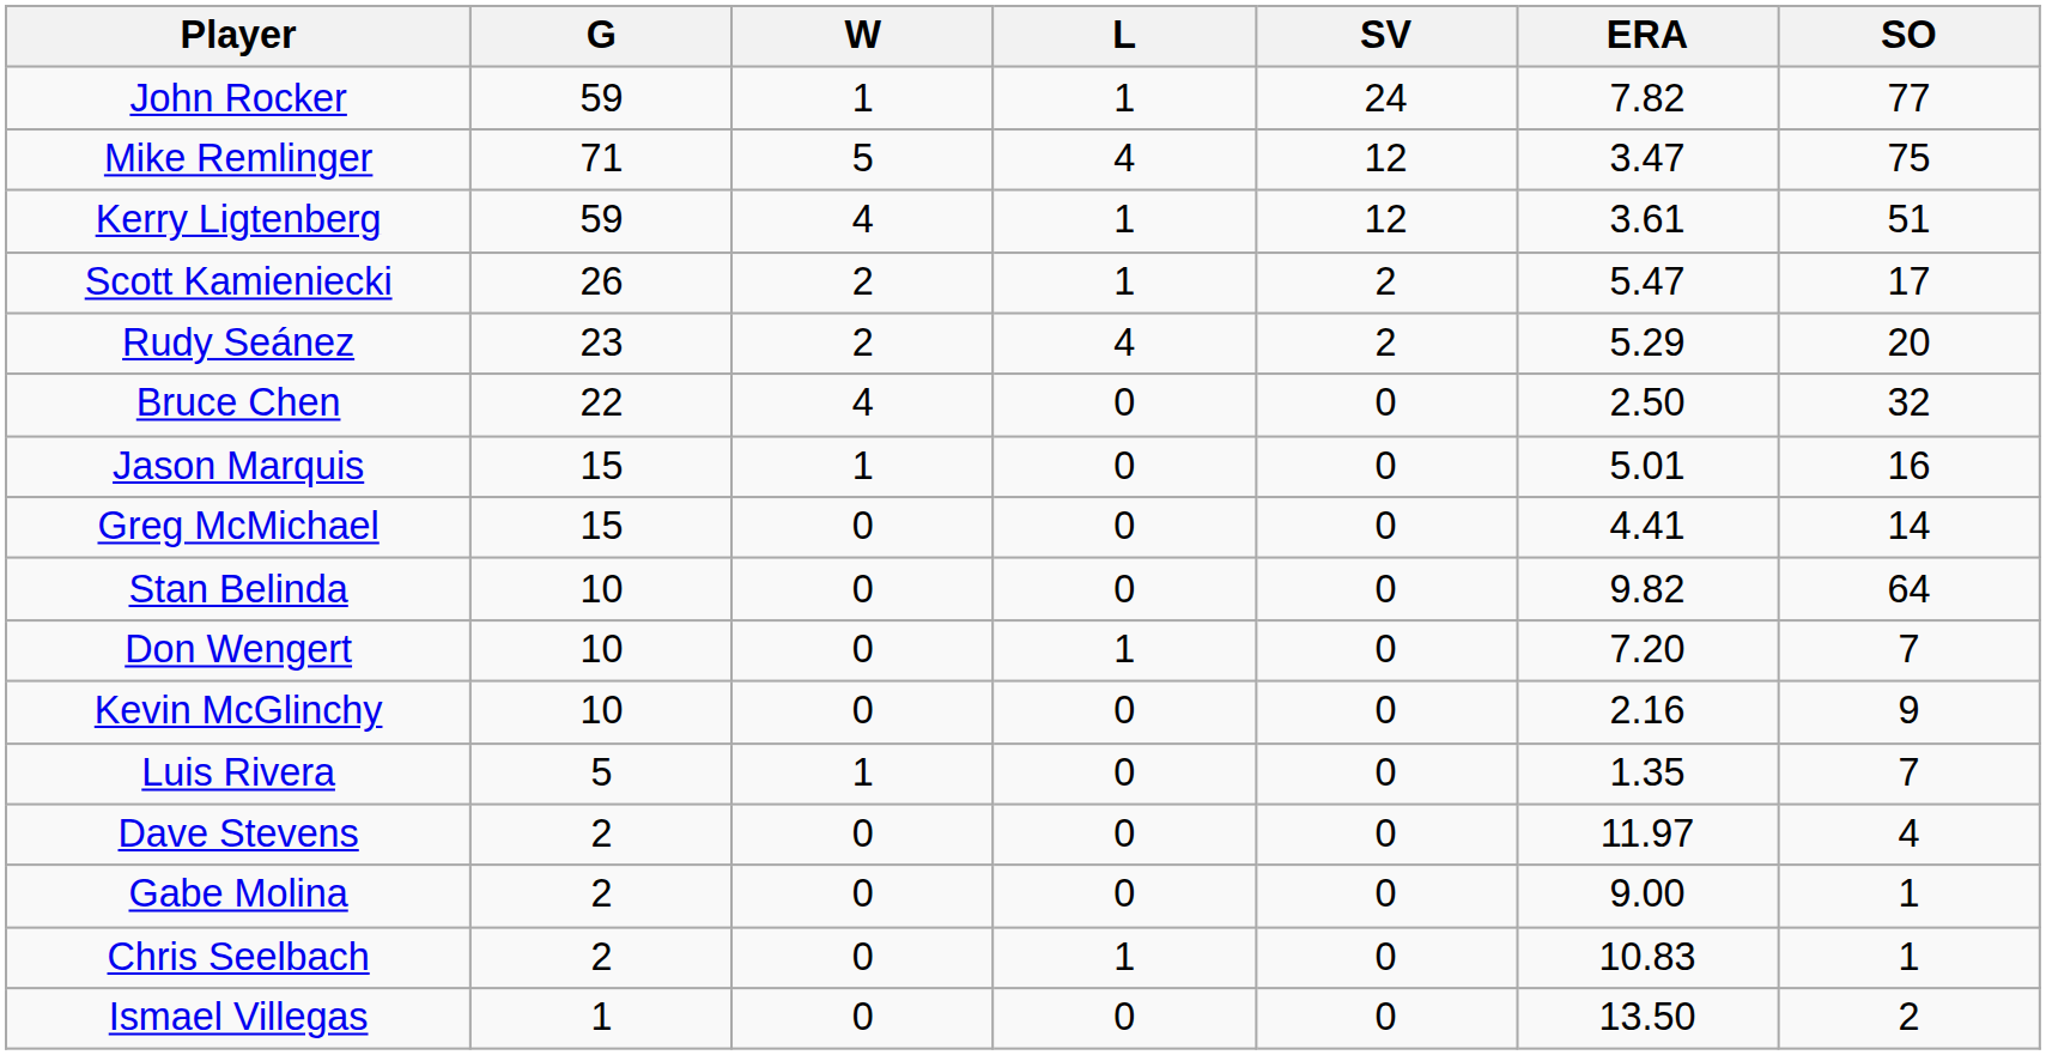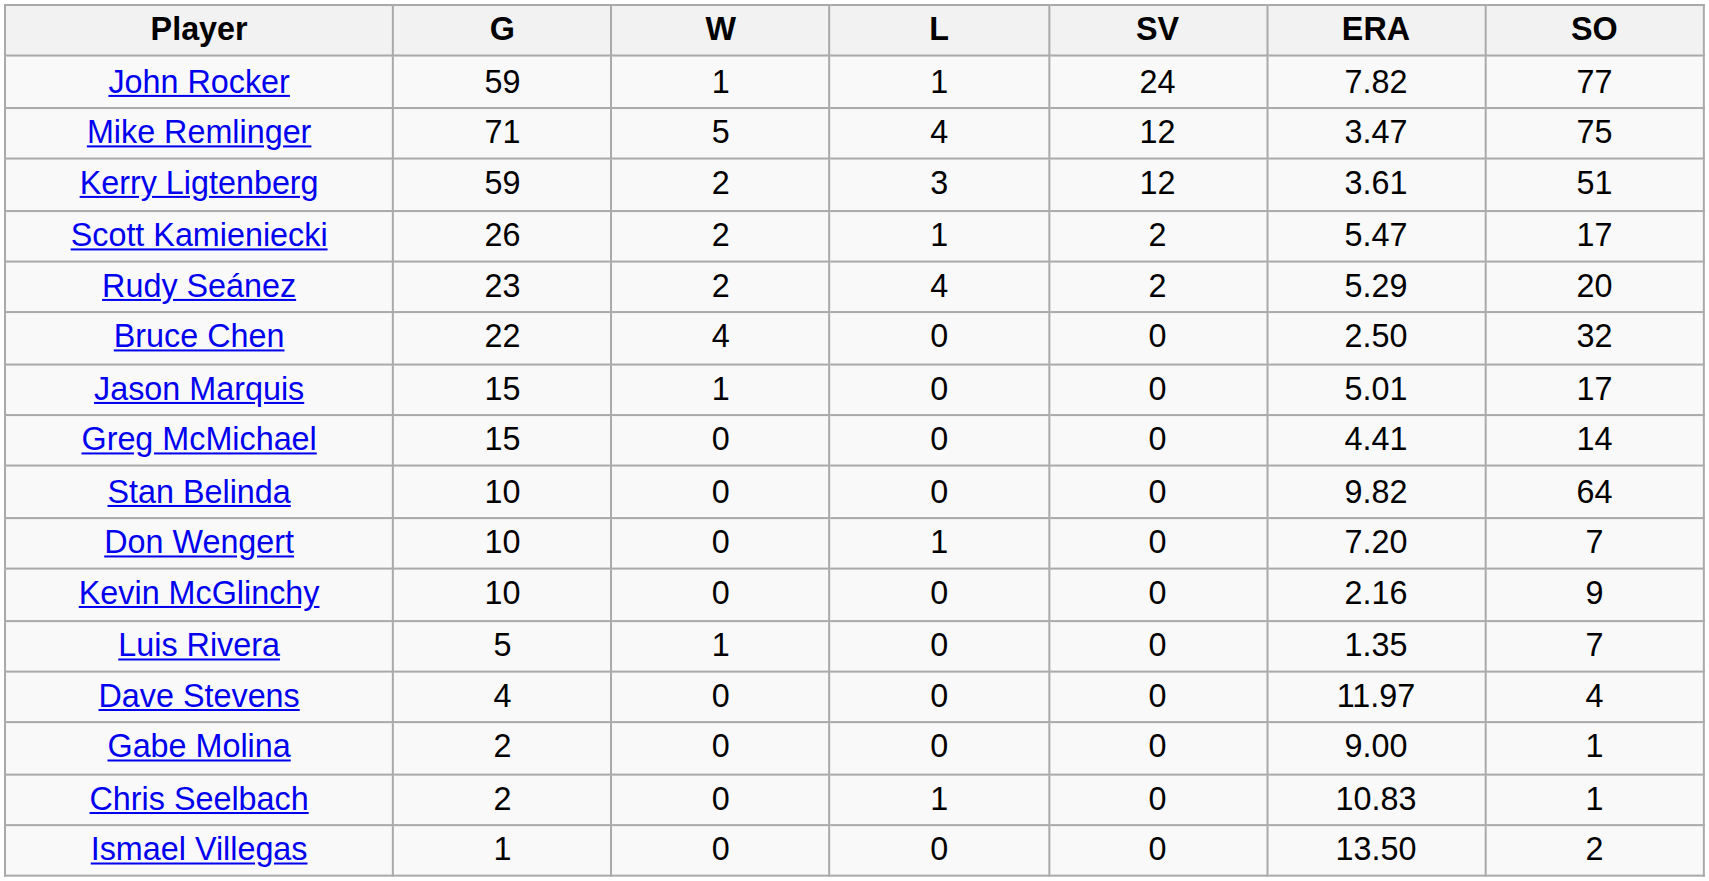Kerry Ligtenberg | W: 4 -> 2
Kerry Ligtenberg | L: 1 -> 3
Jason Marquis | SO: 16 -> 17
Dave Stevens | G: 2 -> 4
